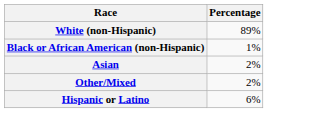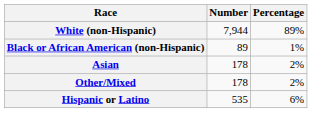+ column: Number | 7,944 | 89 | 178 | 178 | 535
